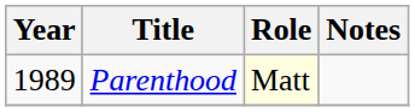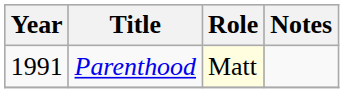Parenthood | Year: 1989 -> 1991
